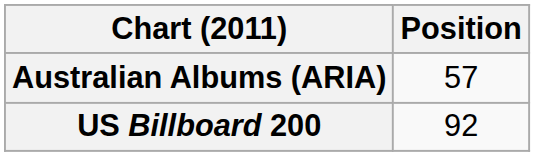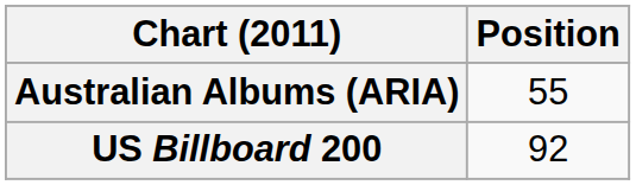Australian Albums (ARIA) | Position: 57 -> 55
